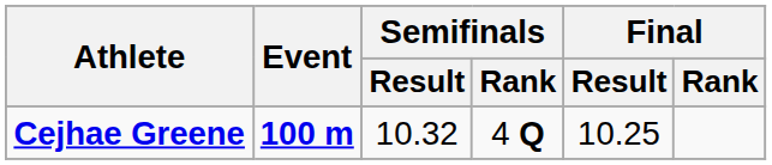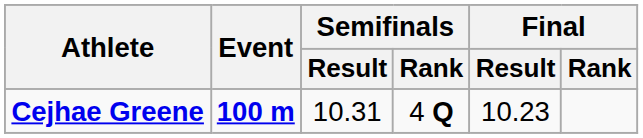Cejhae Greene | Semifinals / Result: 10.32 -> 10.31
Cejhae Greene | Final / Result: 10.25 -> 10.23
